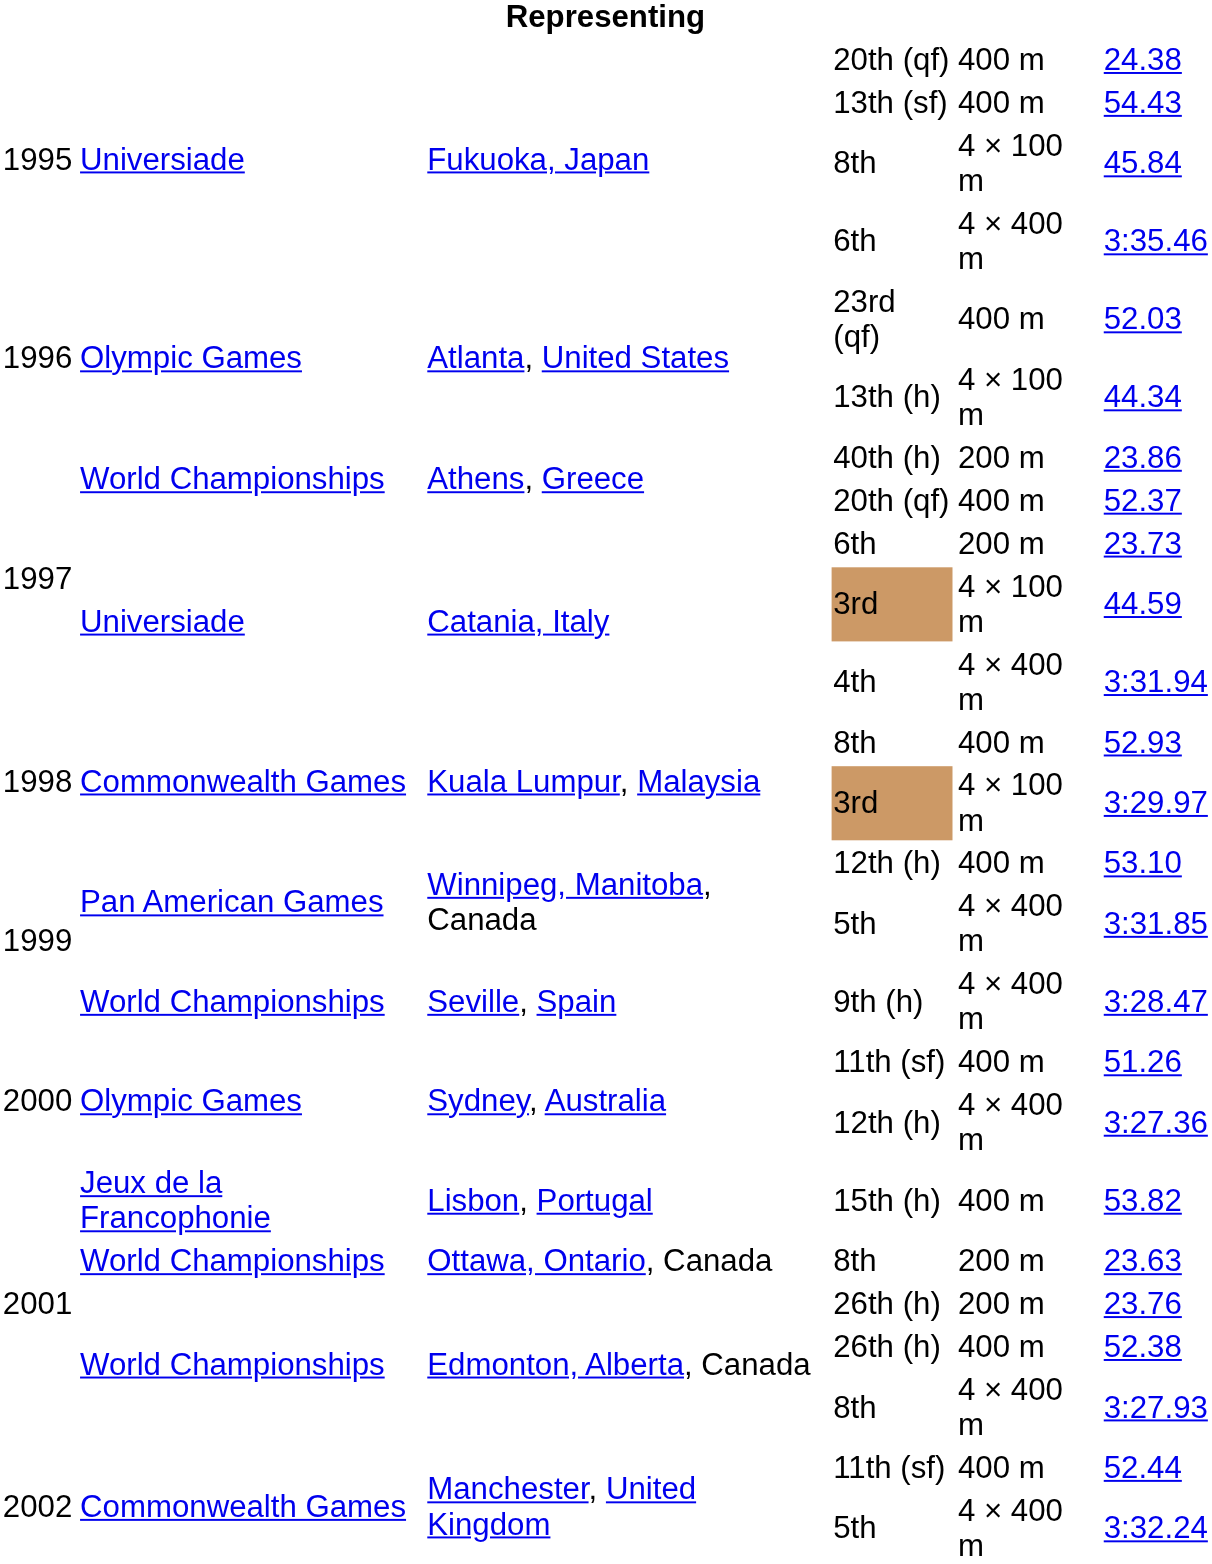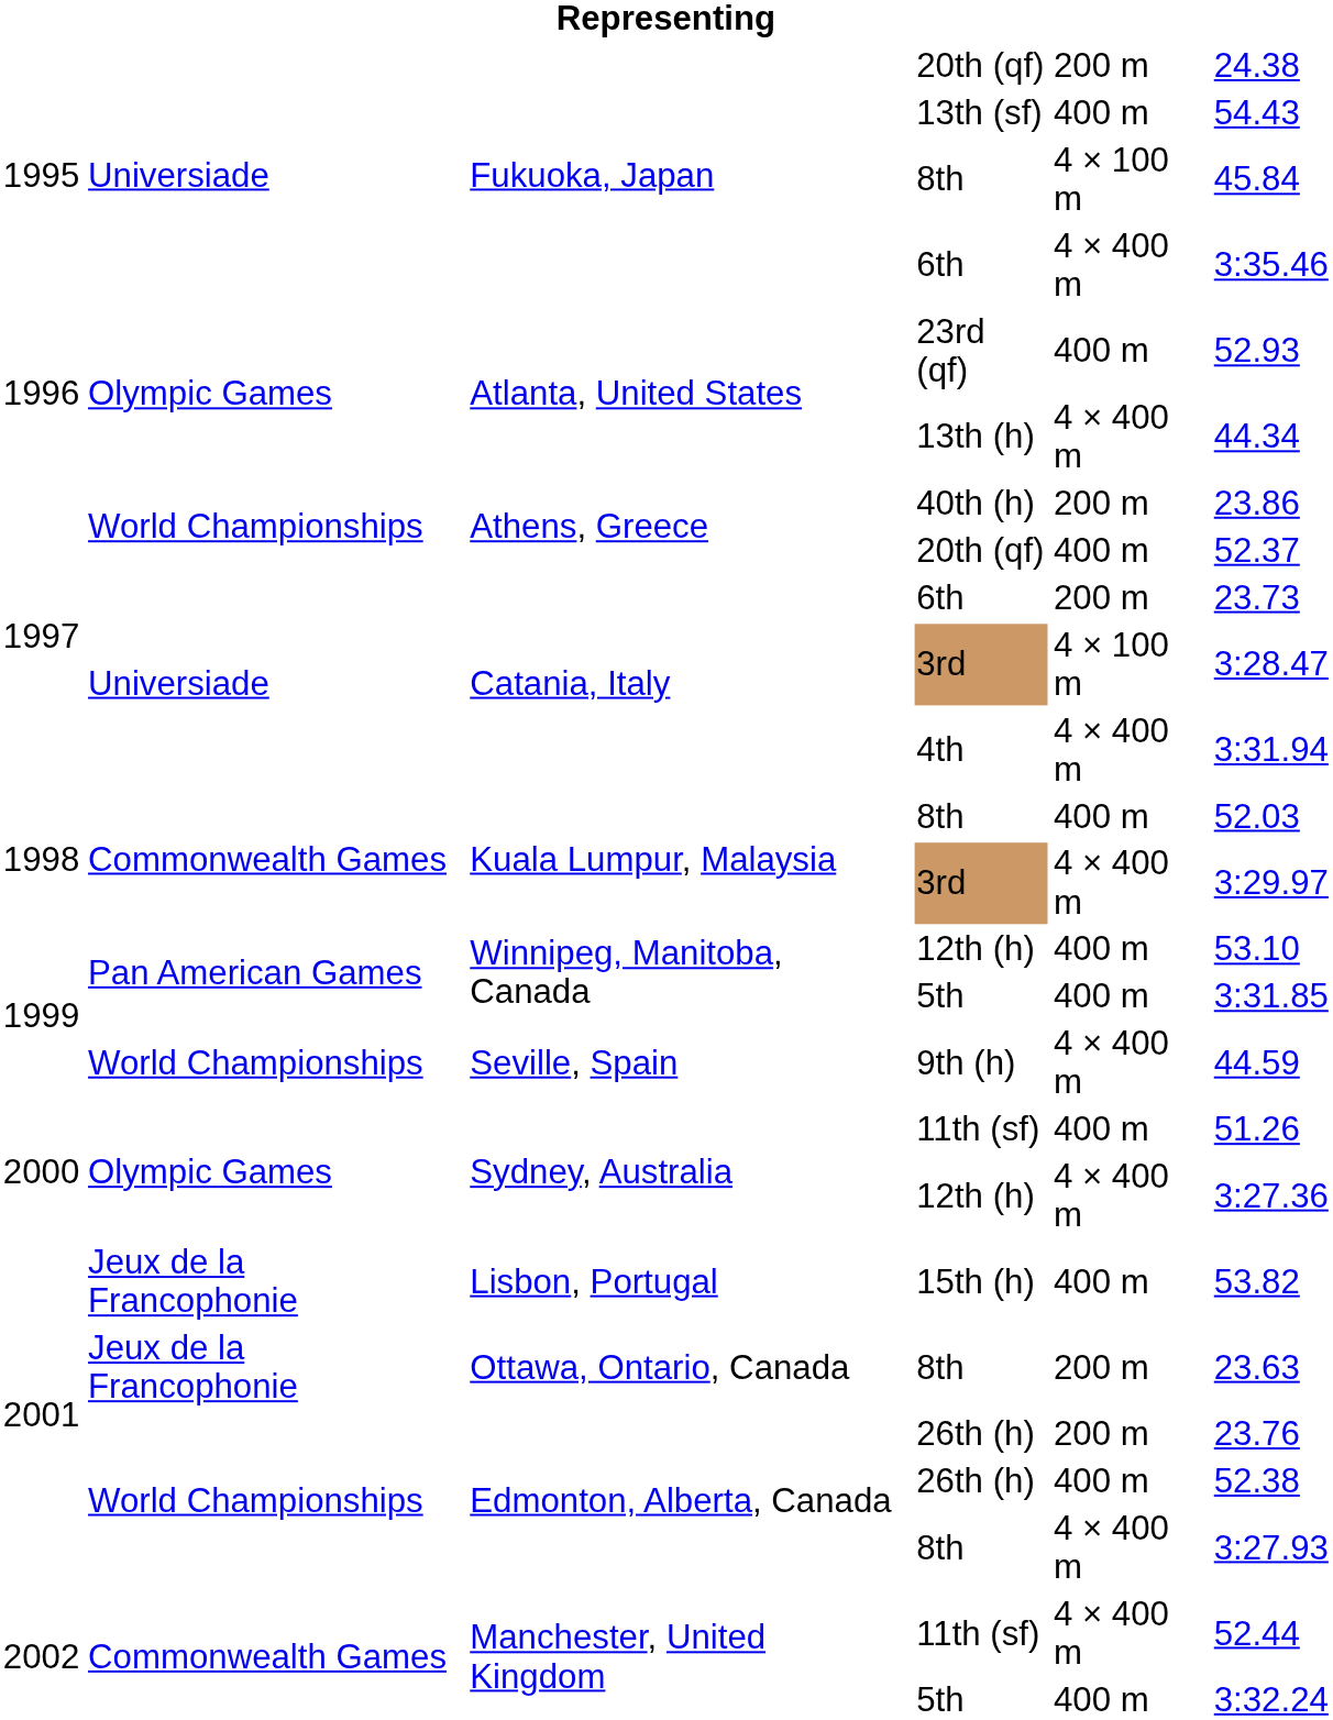Fukuoka, Japan / 20th (qf) | column 5: 400 m -> 200 m
23rd (qf) | column 6: 52.03 -> 52.93
13th (h) | column 5: 4 × 100 m -> 4 × 400 m
Catania, Italy / 3rd | column 6: 44.59 -> 3:28.47
Kuala Lumpur, Malaysia / 8th | column 6: 52.93 -> 52.03
Kuala Lumpur, Malaysia / 3rd | column 5: 4 × 100 m -> 4 × 400 m
Winnipeg, Manitoba, Canada / 5th | column 5: 4 × 400 m -> 400 m
9th (h) | column 6: 3:28.47 -> 44.59
Ottawa, Ontario, Canada / 8th | column 2: World Championships -> Jeux de la Francophonie
Manchester, United Kingdom / 11th (sf) | column 5: 400 m -> 4 × 400 m
Manchester, United Kingdom / 5th | column 5: 4 × 400 m -> 400 m
